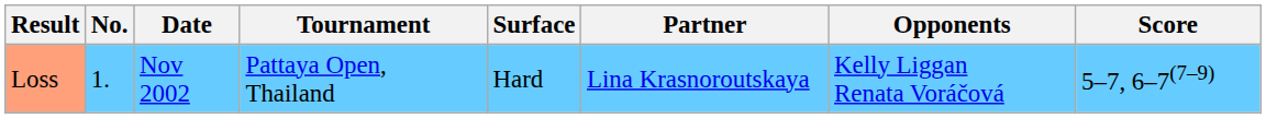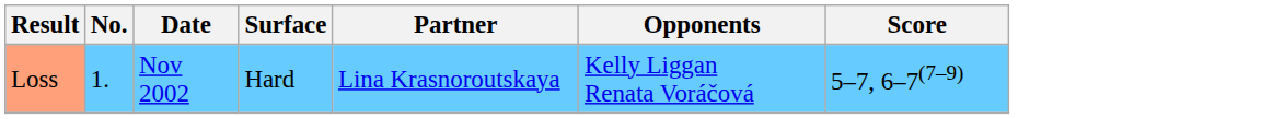- column: Tournament | Pattaya Open, Thailand
